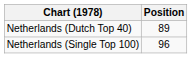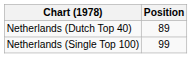Netherlands (Single Top 100) | Position: 96 -> 99
